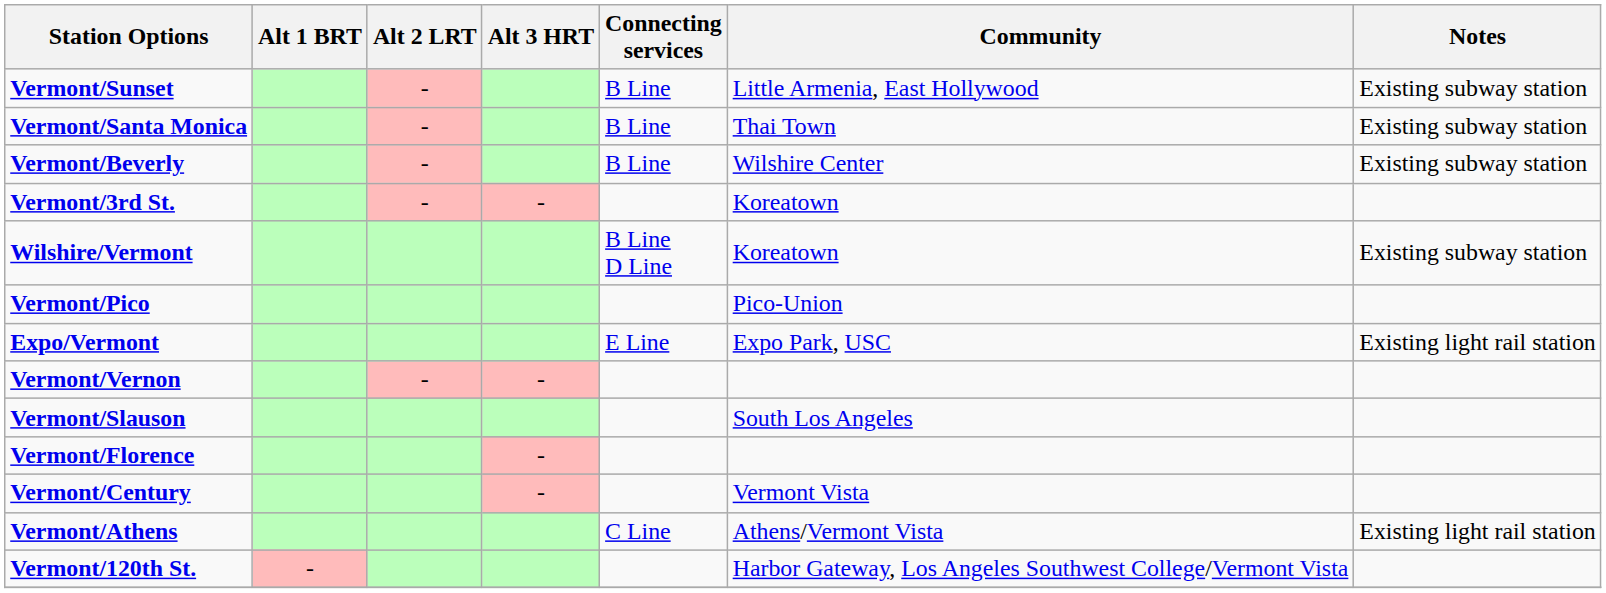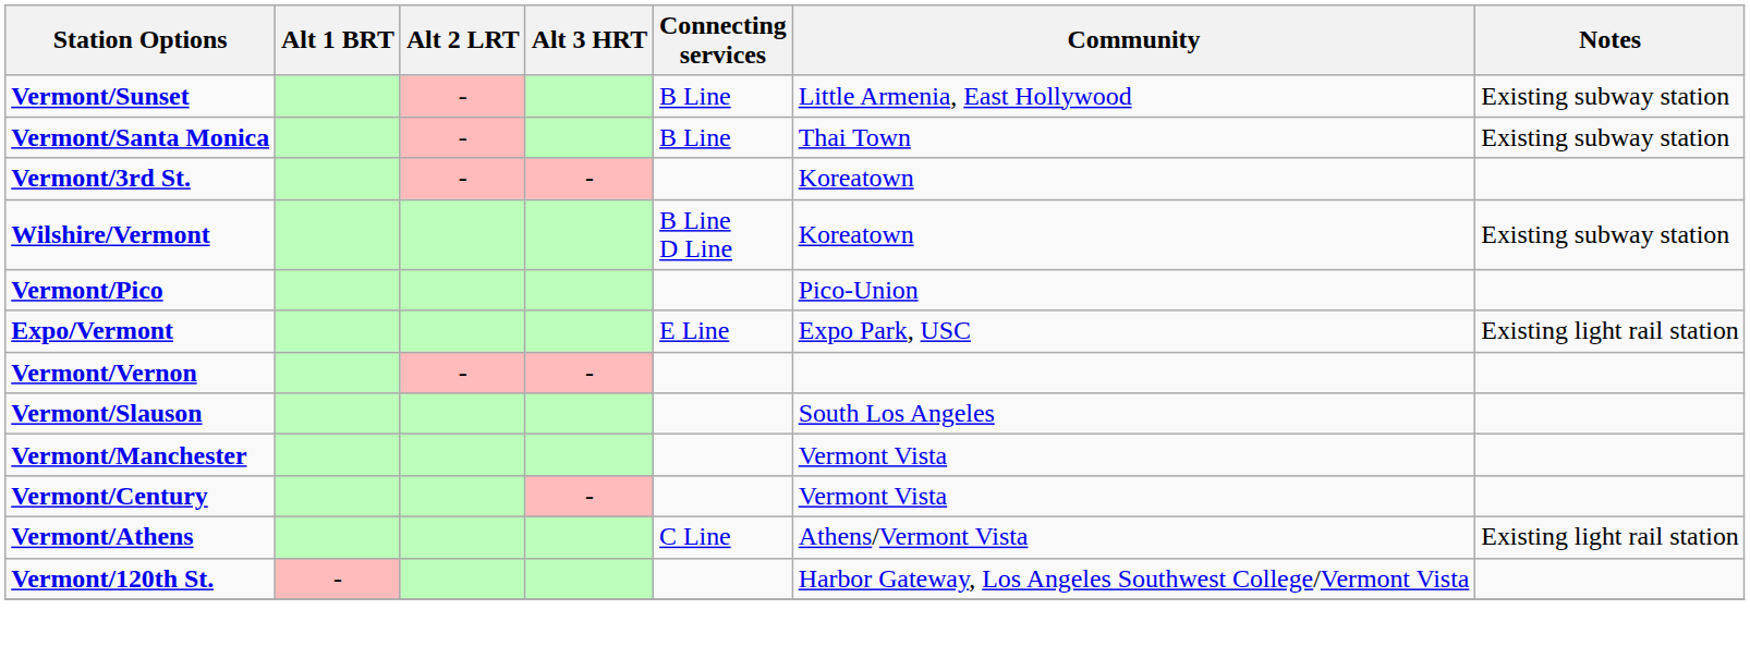- row: Vermont/Beverly | - | B Line | Wilshire Center | Existing subway station
- row: Vermont/Florence | -
+ row: Vermont/Manchester | Vermont Vista
